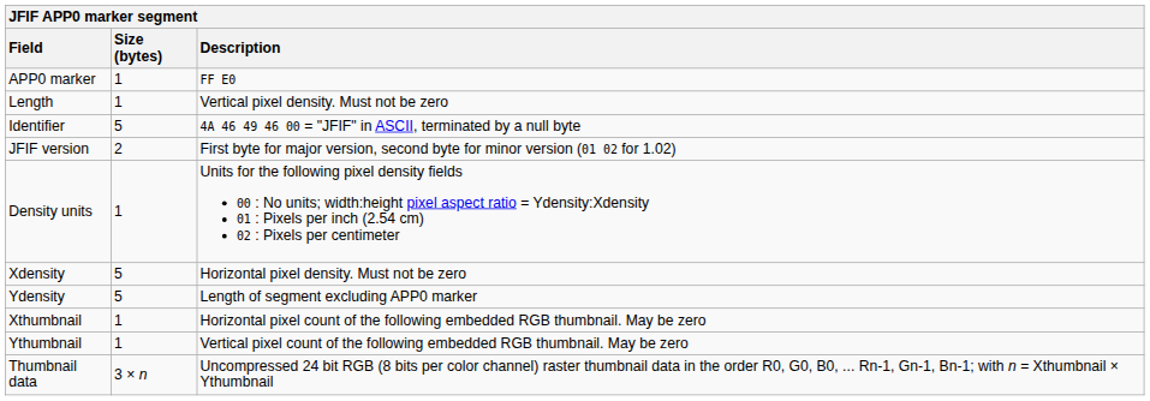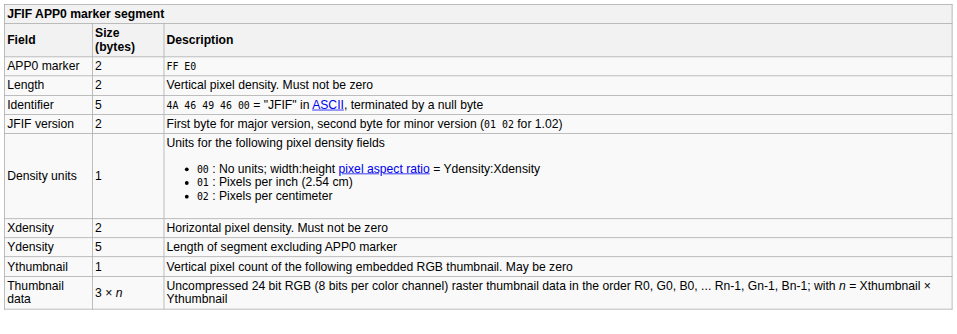APP0 marker | Size (bytes): 1 -> 2
Length | Size (bytes): 1 -> 2
Xdensity | Size (bytes): 5 -> 2
- row: Xthumbnail | 1 | Horizontal pixel count of the following embedded RGB thumbnail. May be zero
